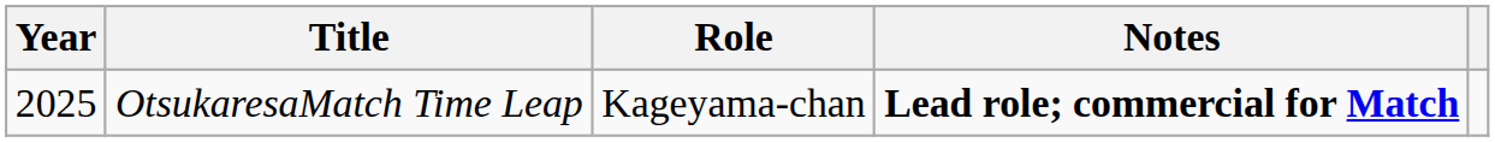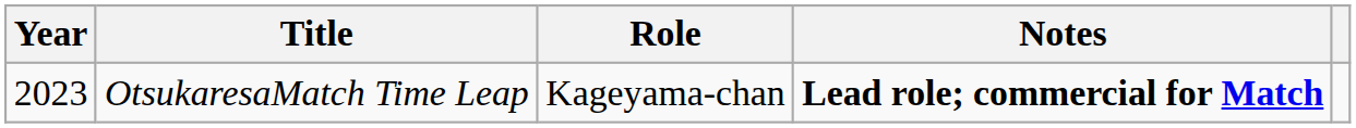OtsukaresaMatch Time Leap | Year: 2025 -> 2023
